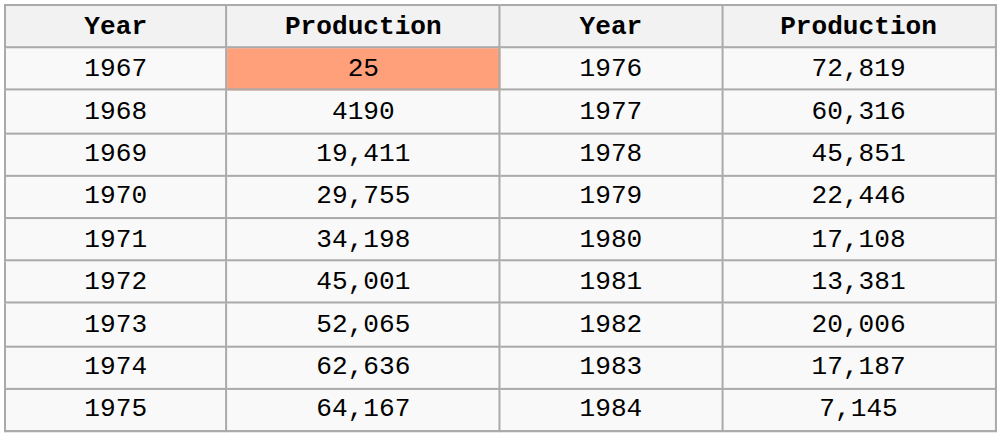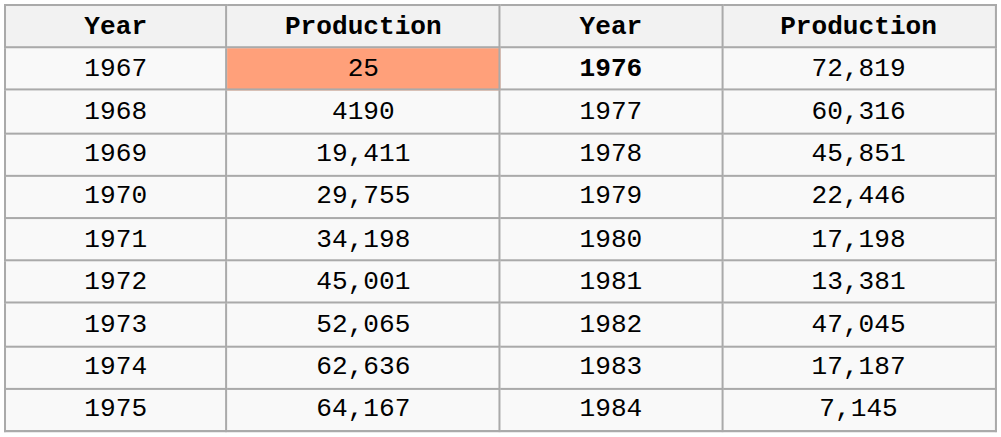1967 | column 3: normal -> bold
1971 | column 4: 17,108 -> 17,198
1973 | column 4: 20,006 -> 47,045
